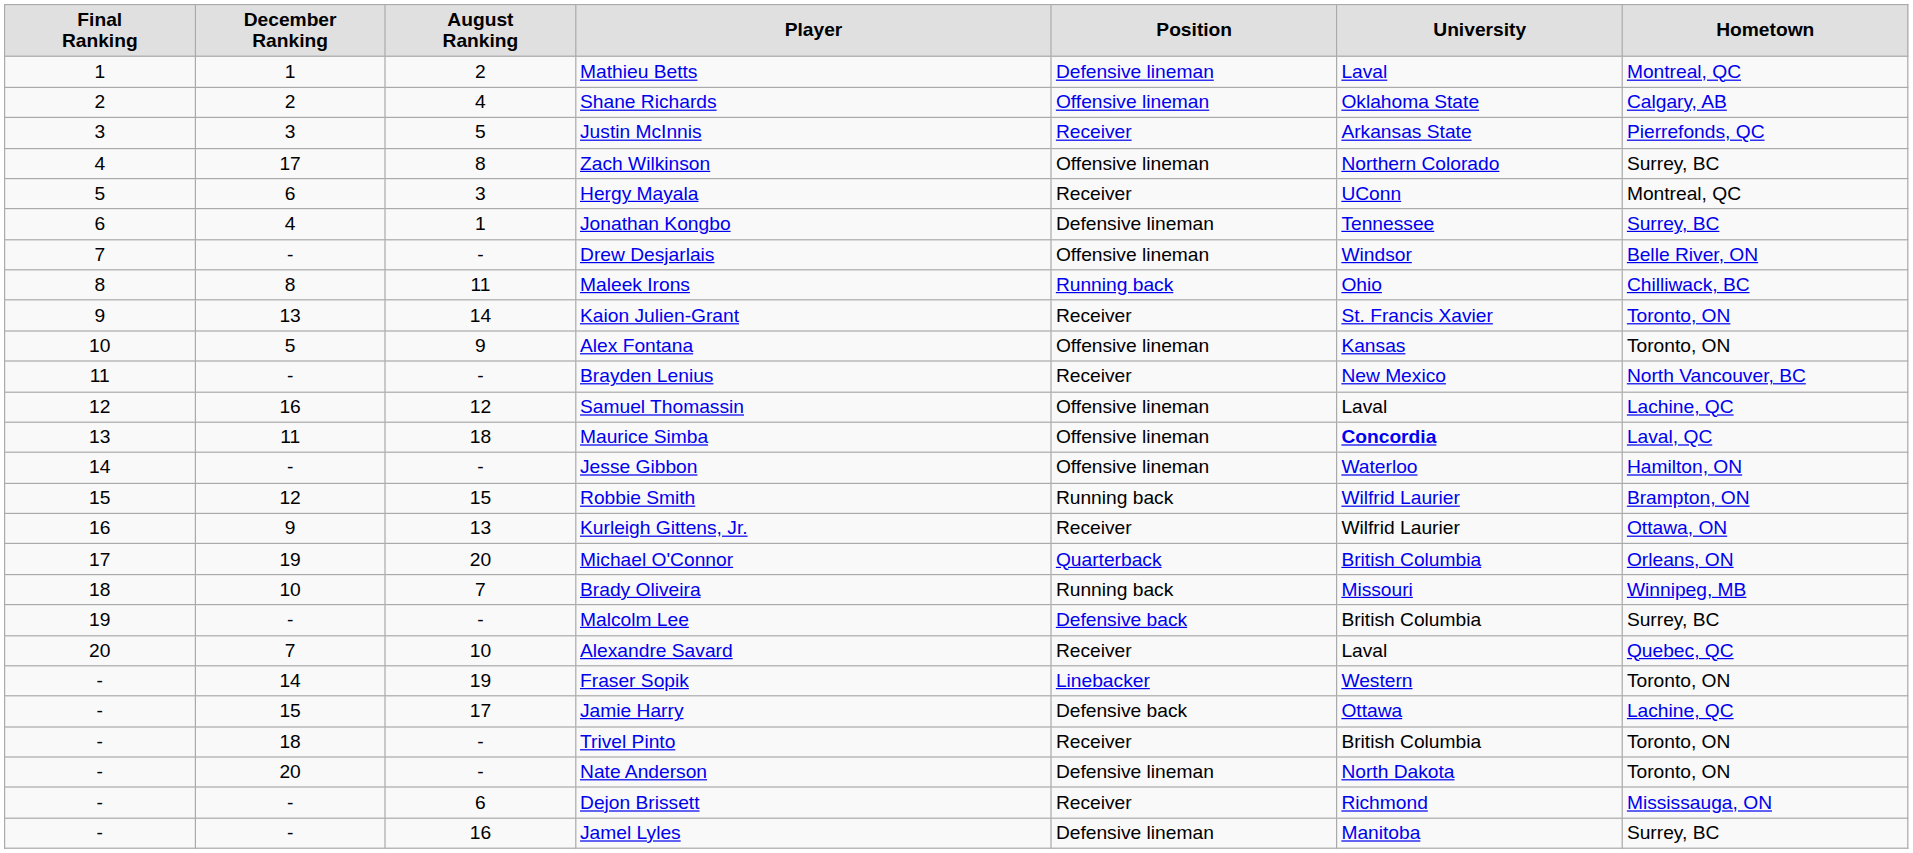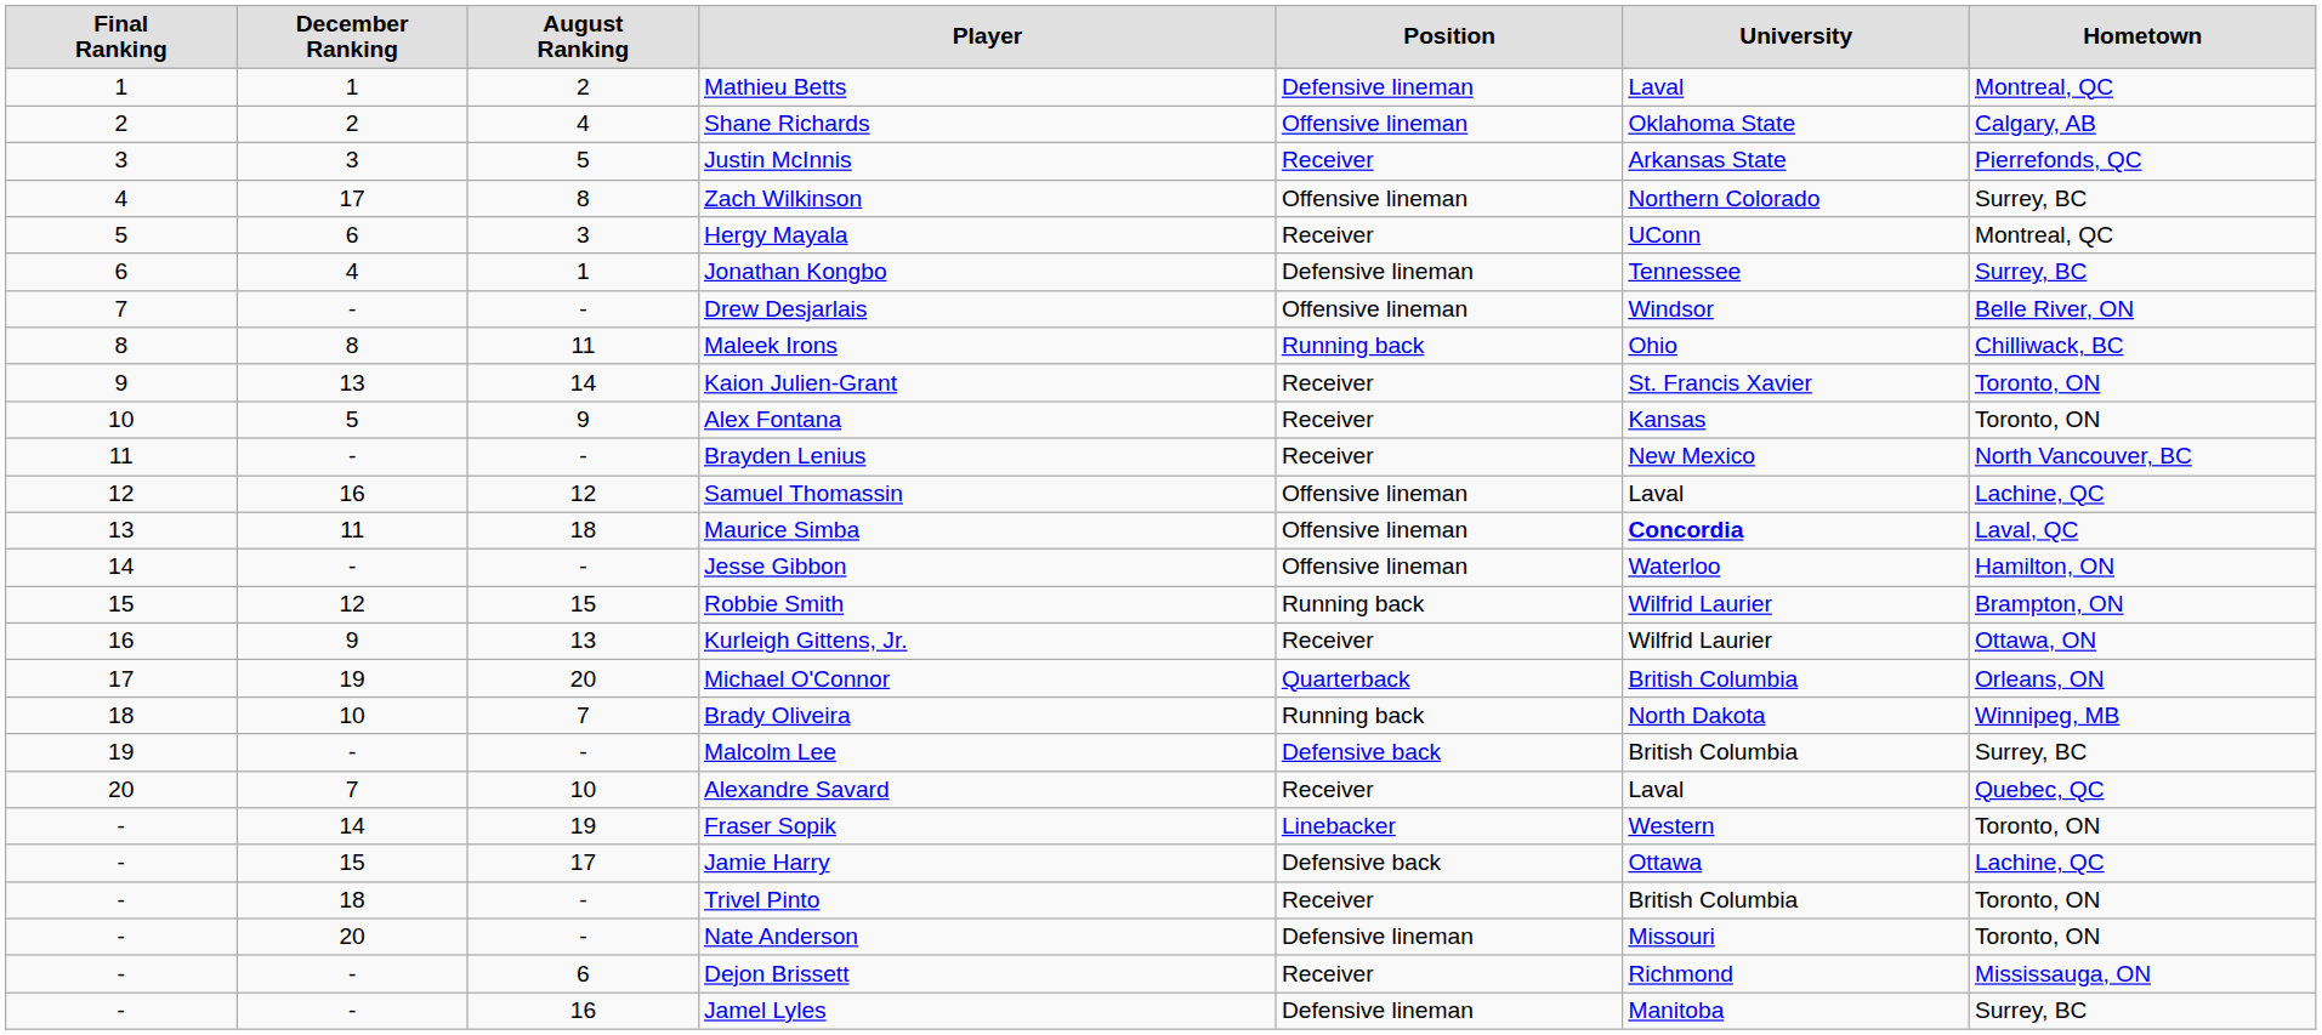Alex Fontana | Position: Offensive lineman -> Receiver
Brady Oliveira | University: Missouri -> North Dakota
Nate Anderson | University: North Dakota -> Missouri
